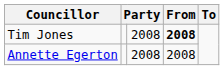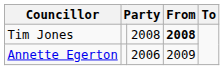Annette Egerton | column 3: 2008 -> 2006
Annette Egerton | From: 2008 -> 2009
